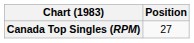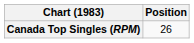Canada Top Singles (RPM) | Position: 27 -> 26
